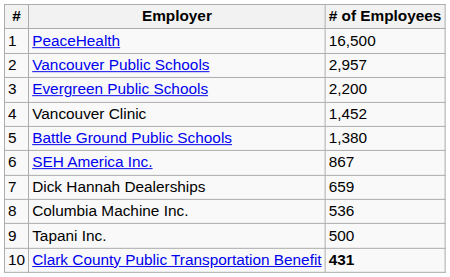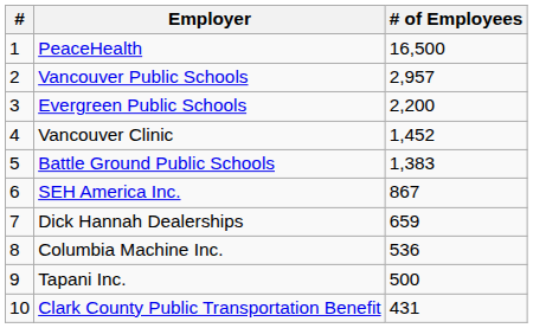Battle Ground Public Schools | # of Employees: 1,380 -> 1,383
Clark County Public Transportation Benefit | # of Employees: bold -> normal
